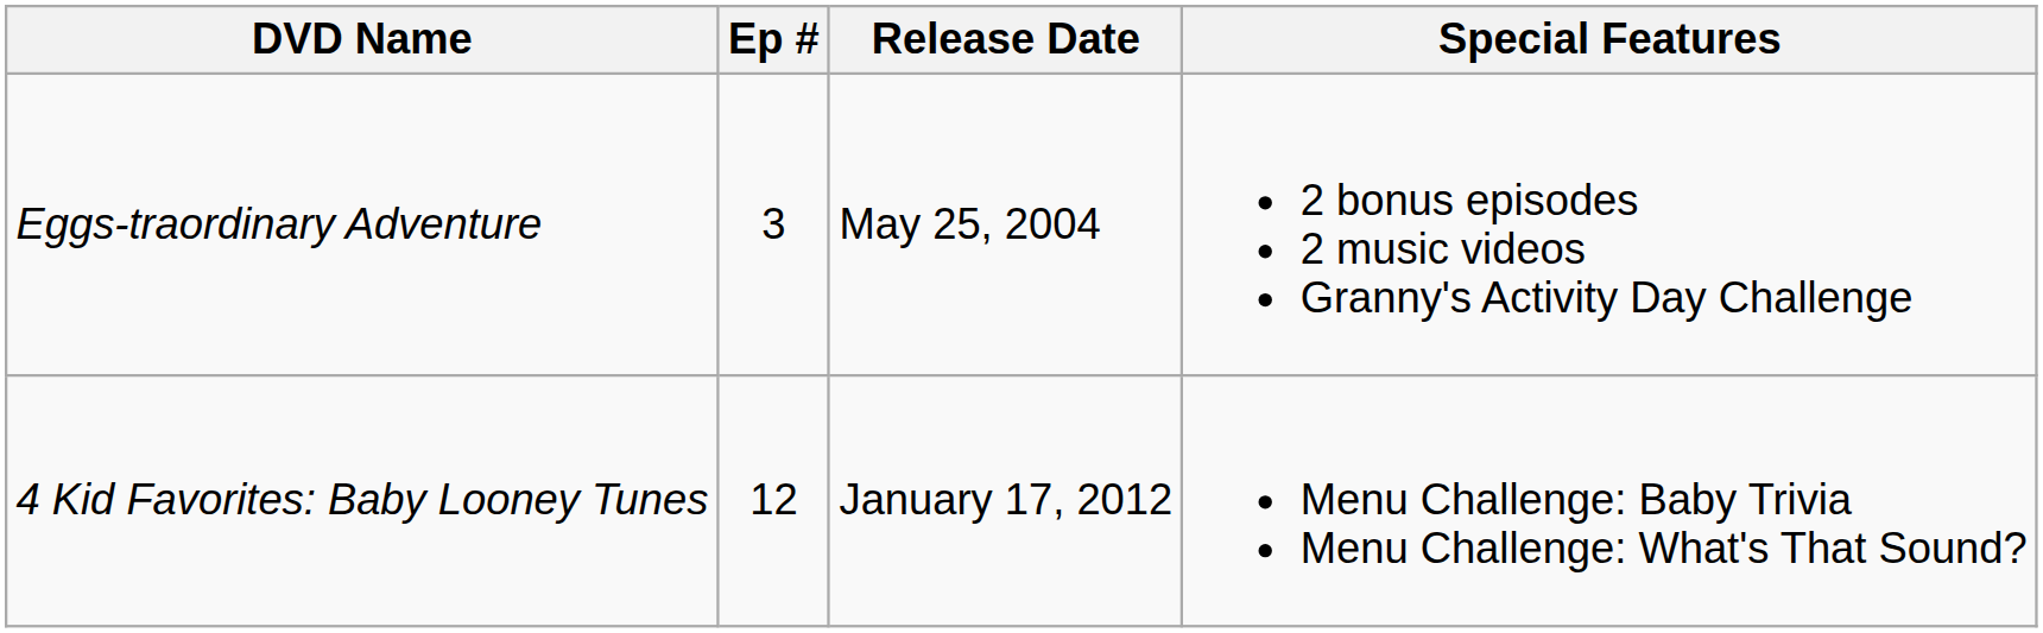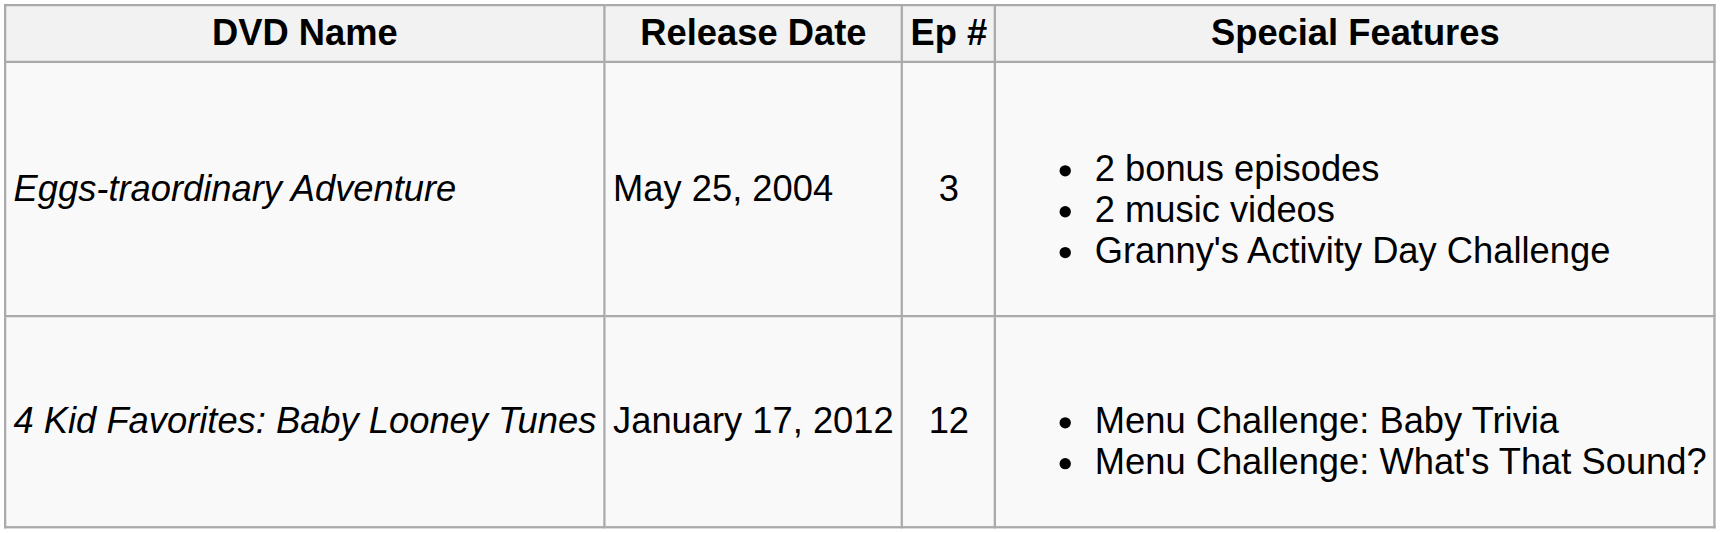columns swapped: Ep # <-> Release Date
